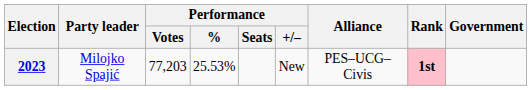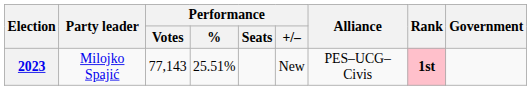2023 | Performance / Votes: 77,203 -> 77,143
2023 | Performance / %: 25.53% -> 25.51%
